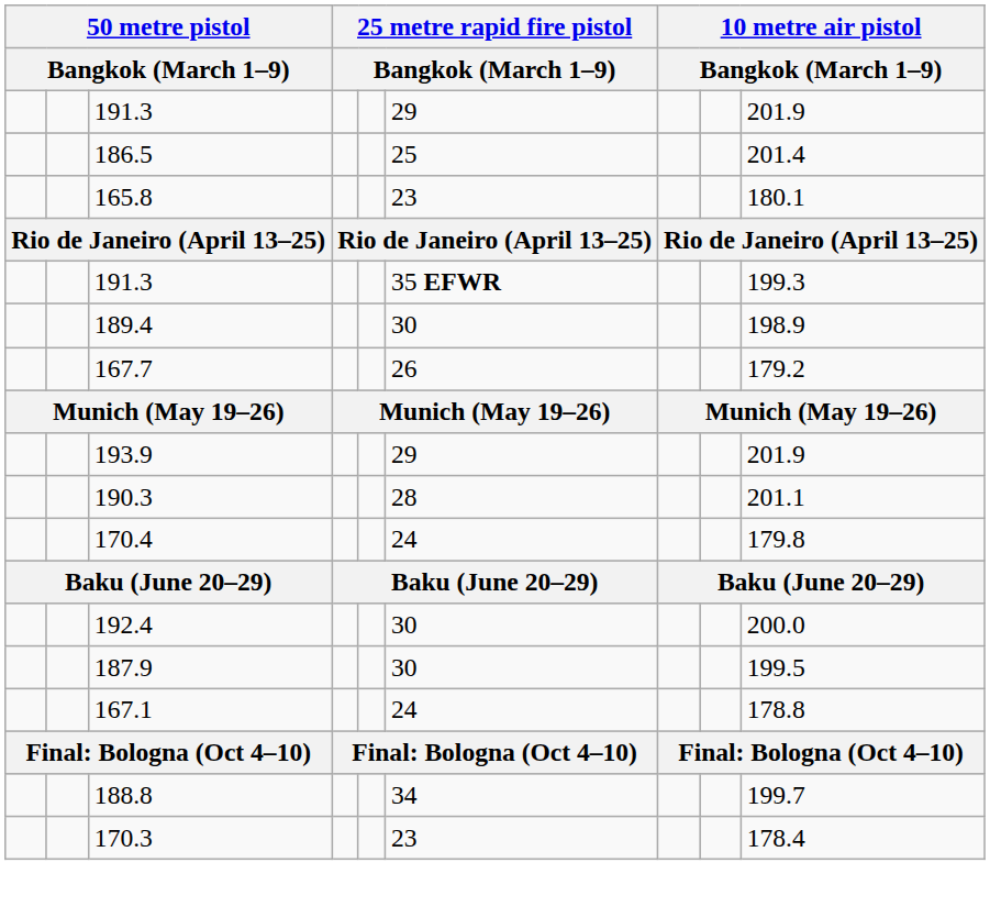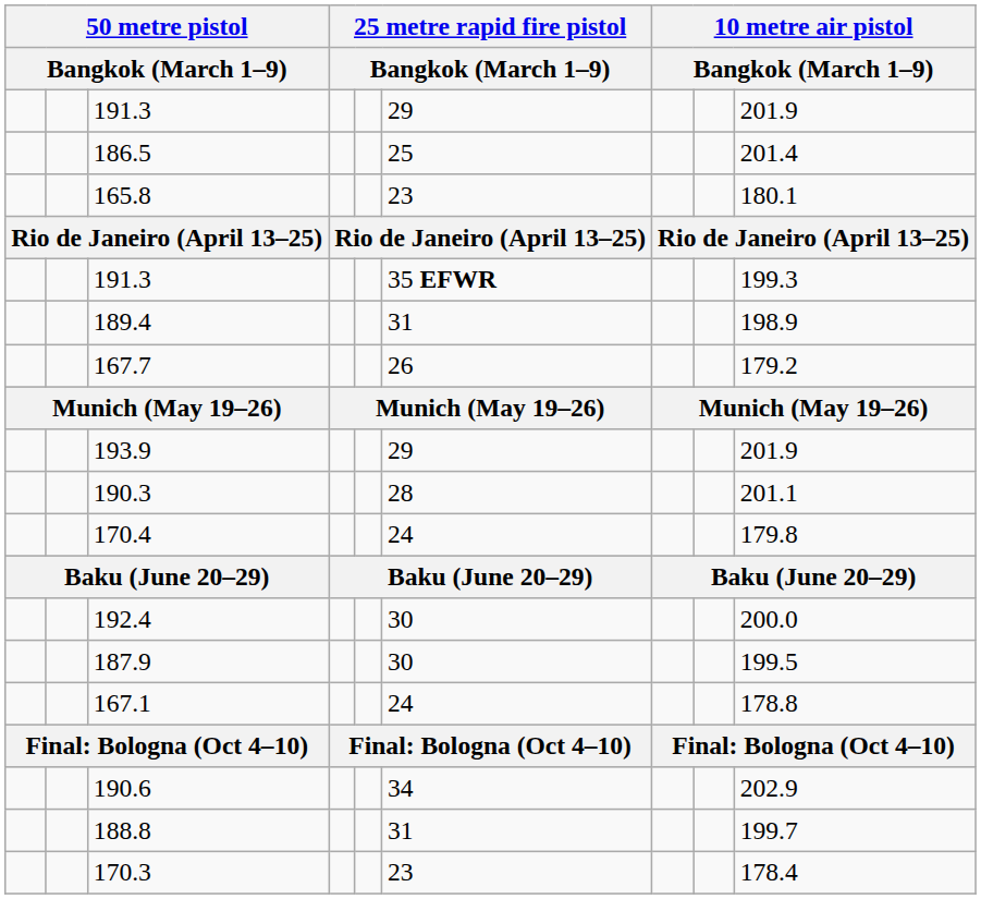189.4 | column 6: 30 -> 31
+ row: 190.6 | 34 | 202.9
188.8 | column 6: 34 -> 31
